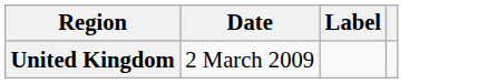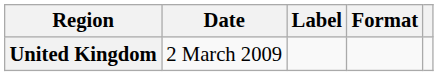+ column: Format
